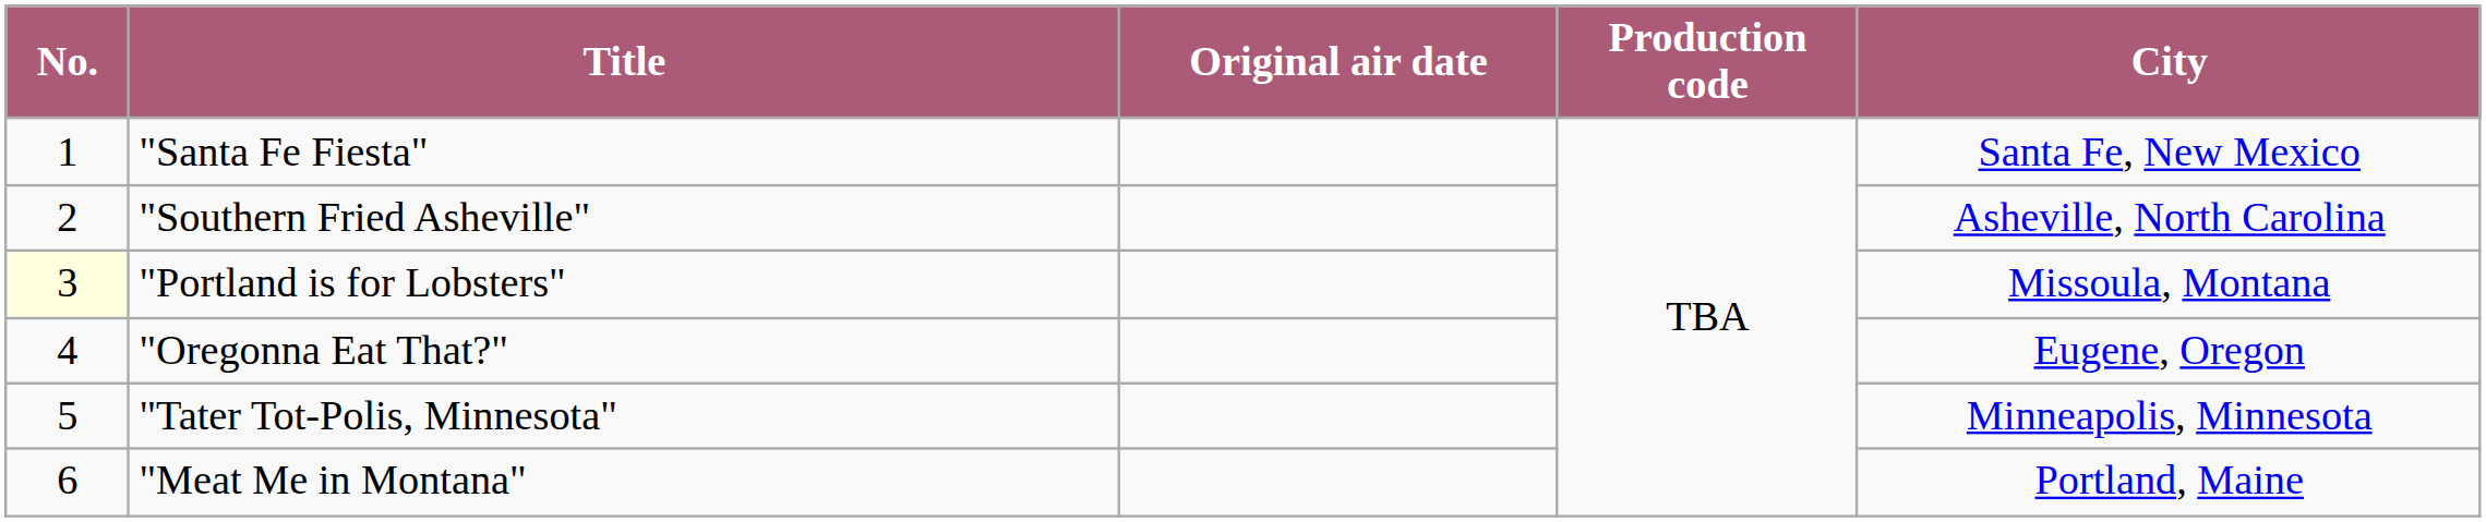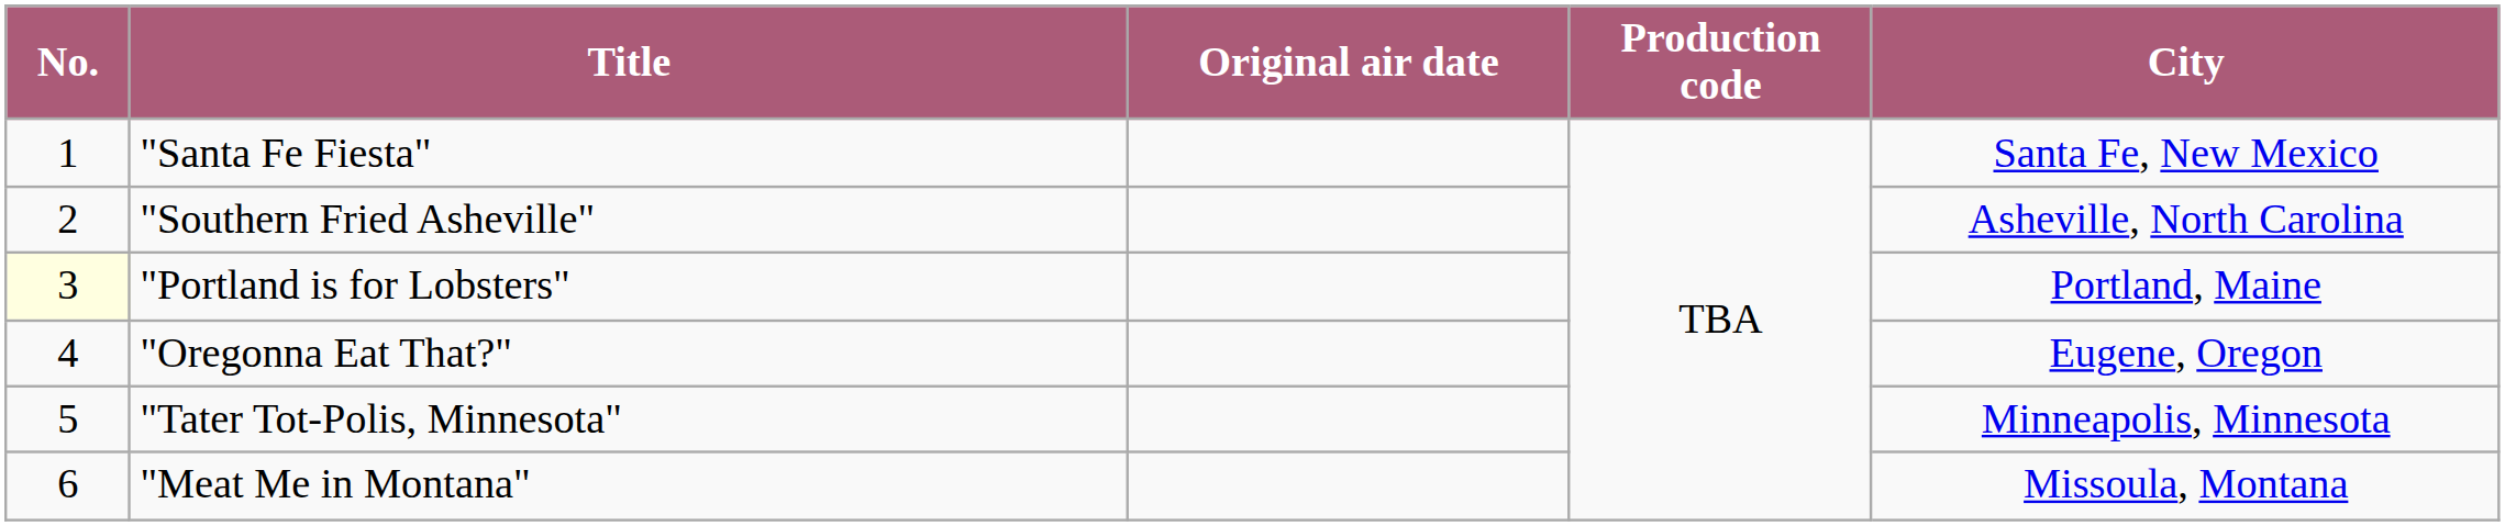"Portland is for Lobsters" | City: Missoula, Montana -> Portland, Maine
"Meat Me in Montana" | City: Portland, Maine -> Missoula, Montana
